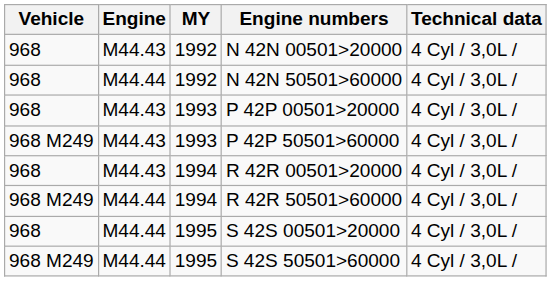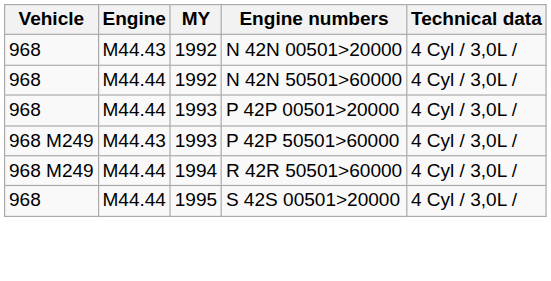P 42P 00501>20000 | Engine: M44.43 -> M44.44
- row: 968 | M44.43 | 1994 | R 42R 00501>20000 | 4 Cyl / 3,0L /
- row: 968 M249 | M44.44 | 1995 | S 42S 50501>60000 | 4 Cyl / 3,0L /
